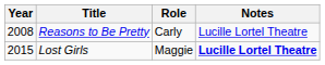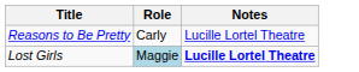- column: Year | 2008 | 2015
Lost Girls | Role: no background -> lightblue background
